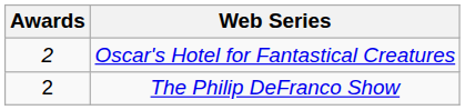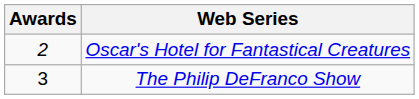The Philip DeFranco Show | Awards: 2 -> 3
